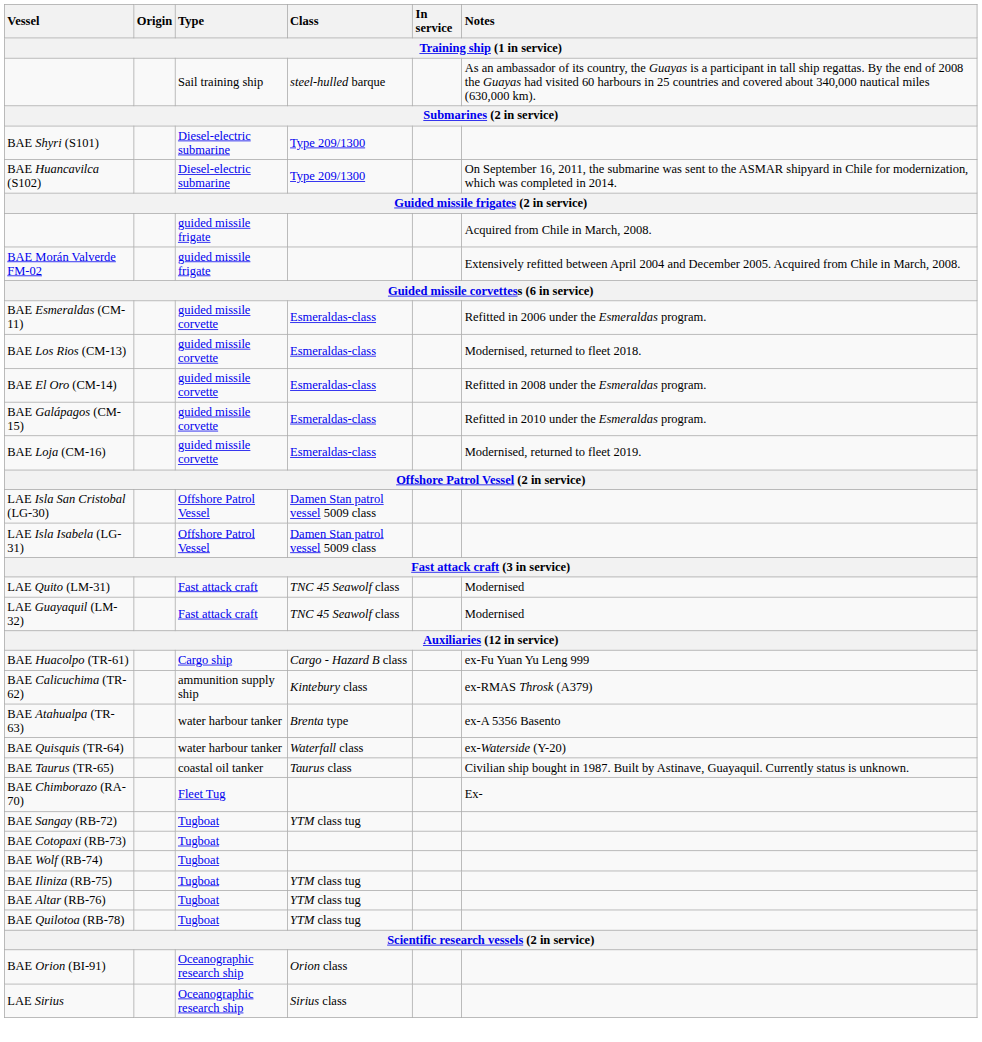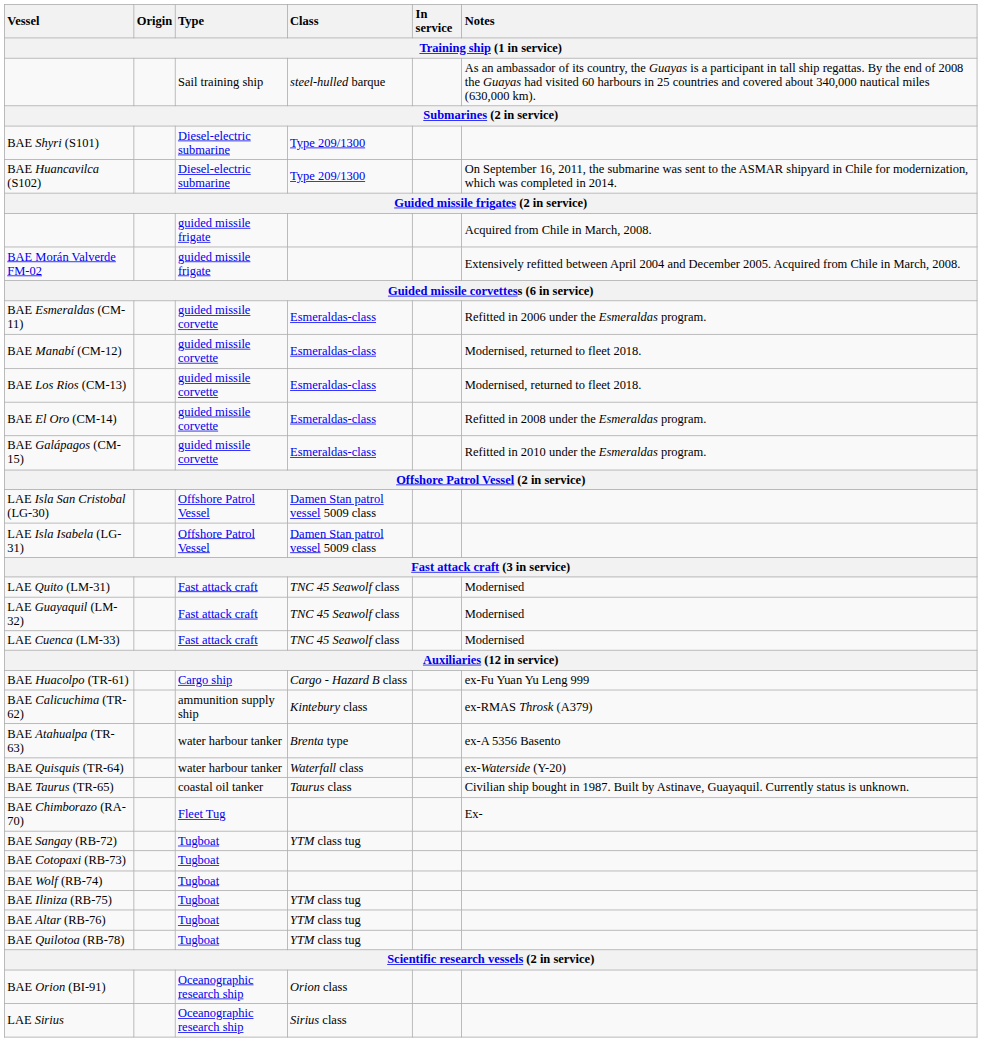+ row: BAE Manabí (CM-12) | guided missile corvette | Esmeraldas-class | Modernised, returned to fleet 2018.
- row: BAE Loja (CM-16) | guided missile corvette | Esmeraldas-class | Modernised, returned to fleet 2019.
+ row: LAE Cuenca (LM-33) | Fast attack craft | TNC 45 Seawolf class | Modernised
